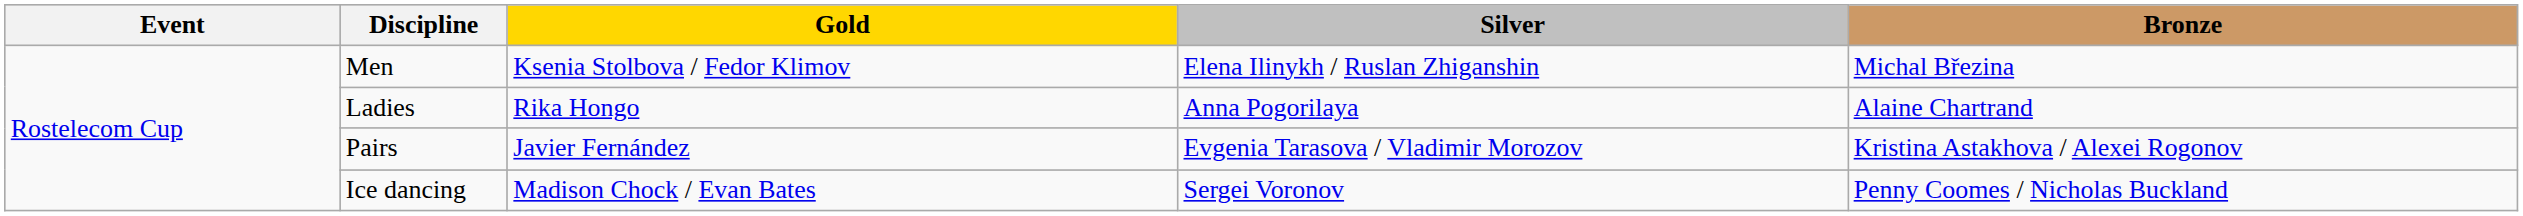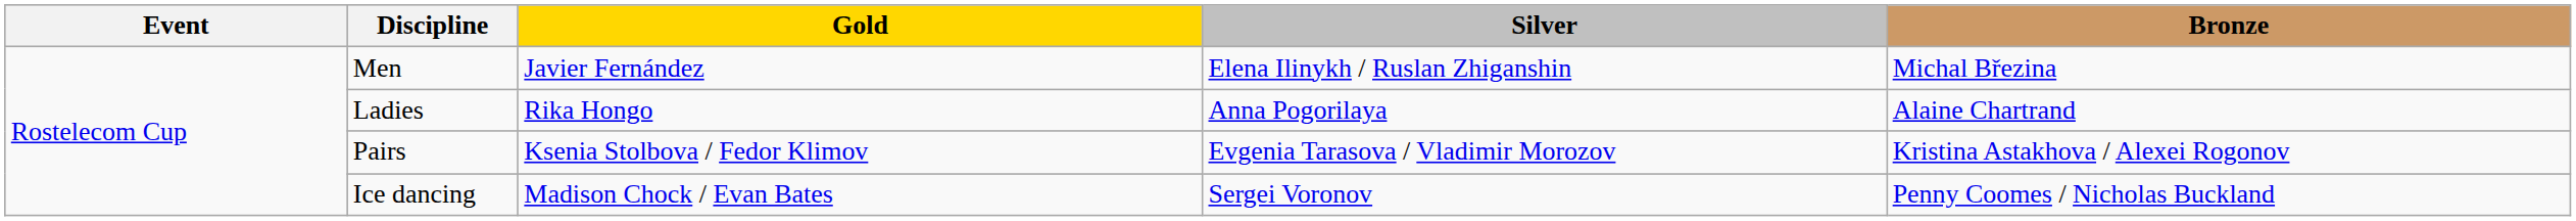Men | Gold: Ksenia Stolbova / Fedor Klimov -> Javier Fernández
Pairs | Gold: Javier Fernández -> Ksenia Stolbova / Fedor Klimov
